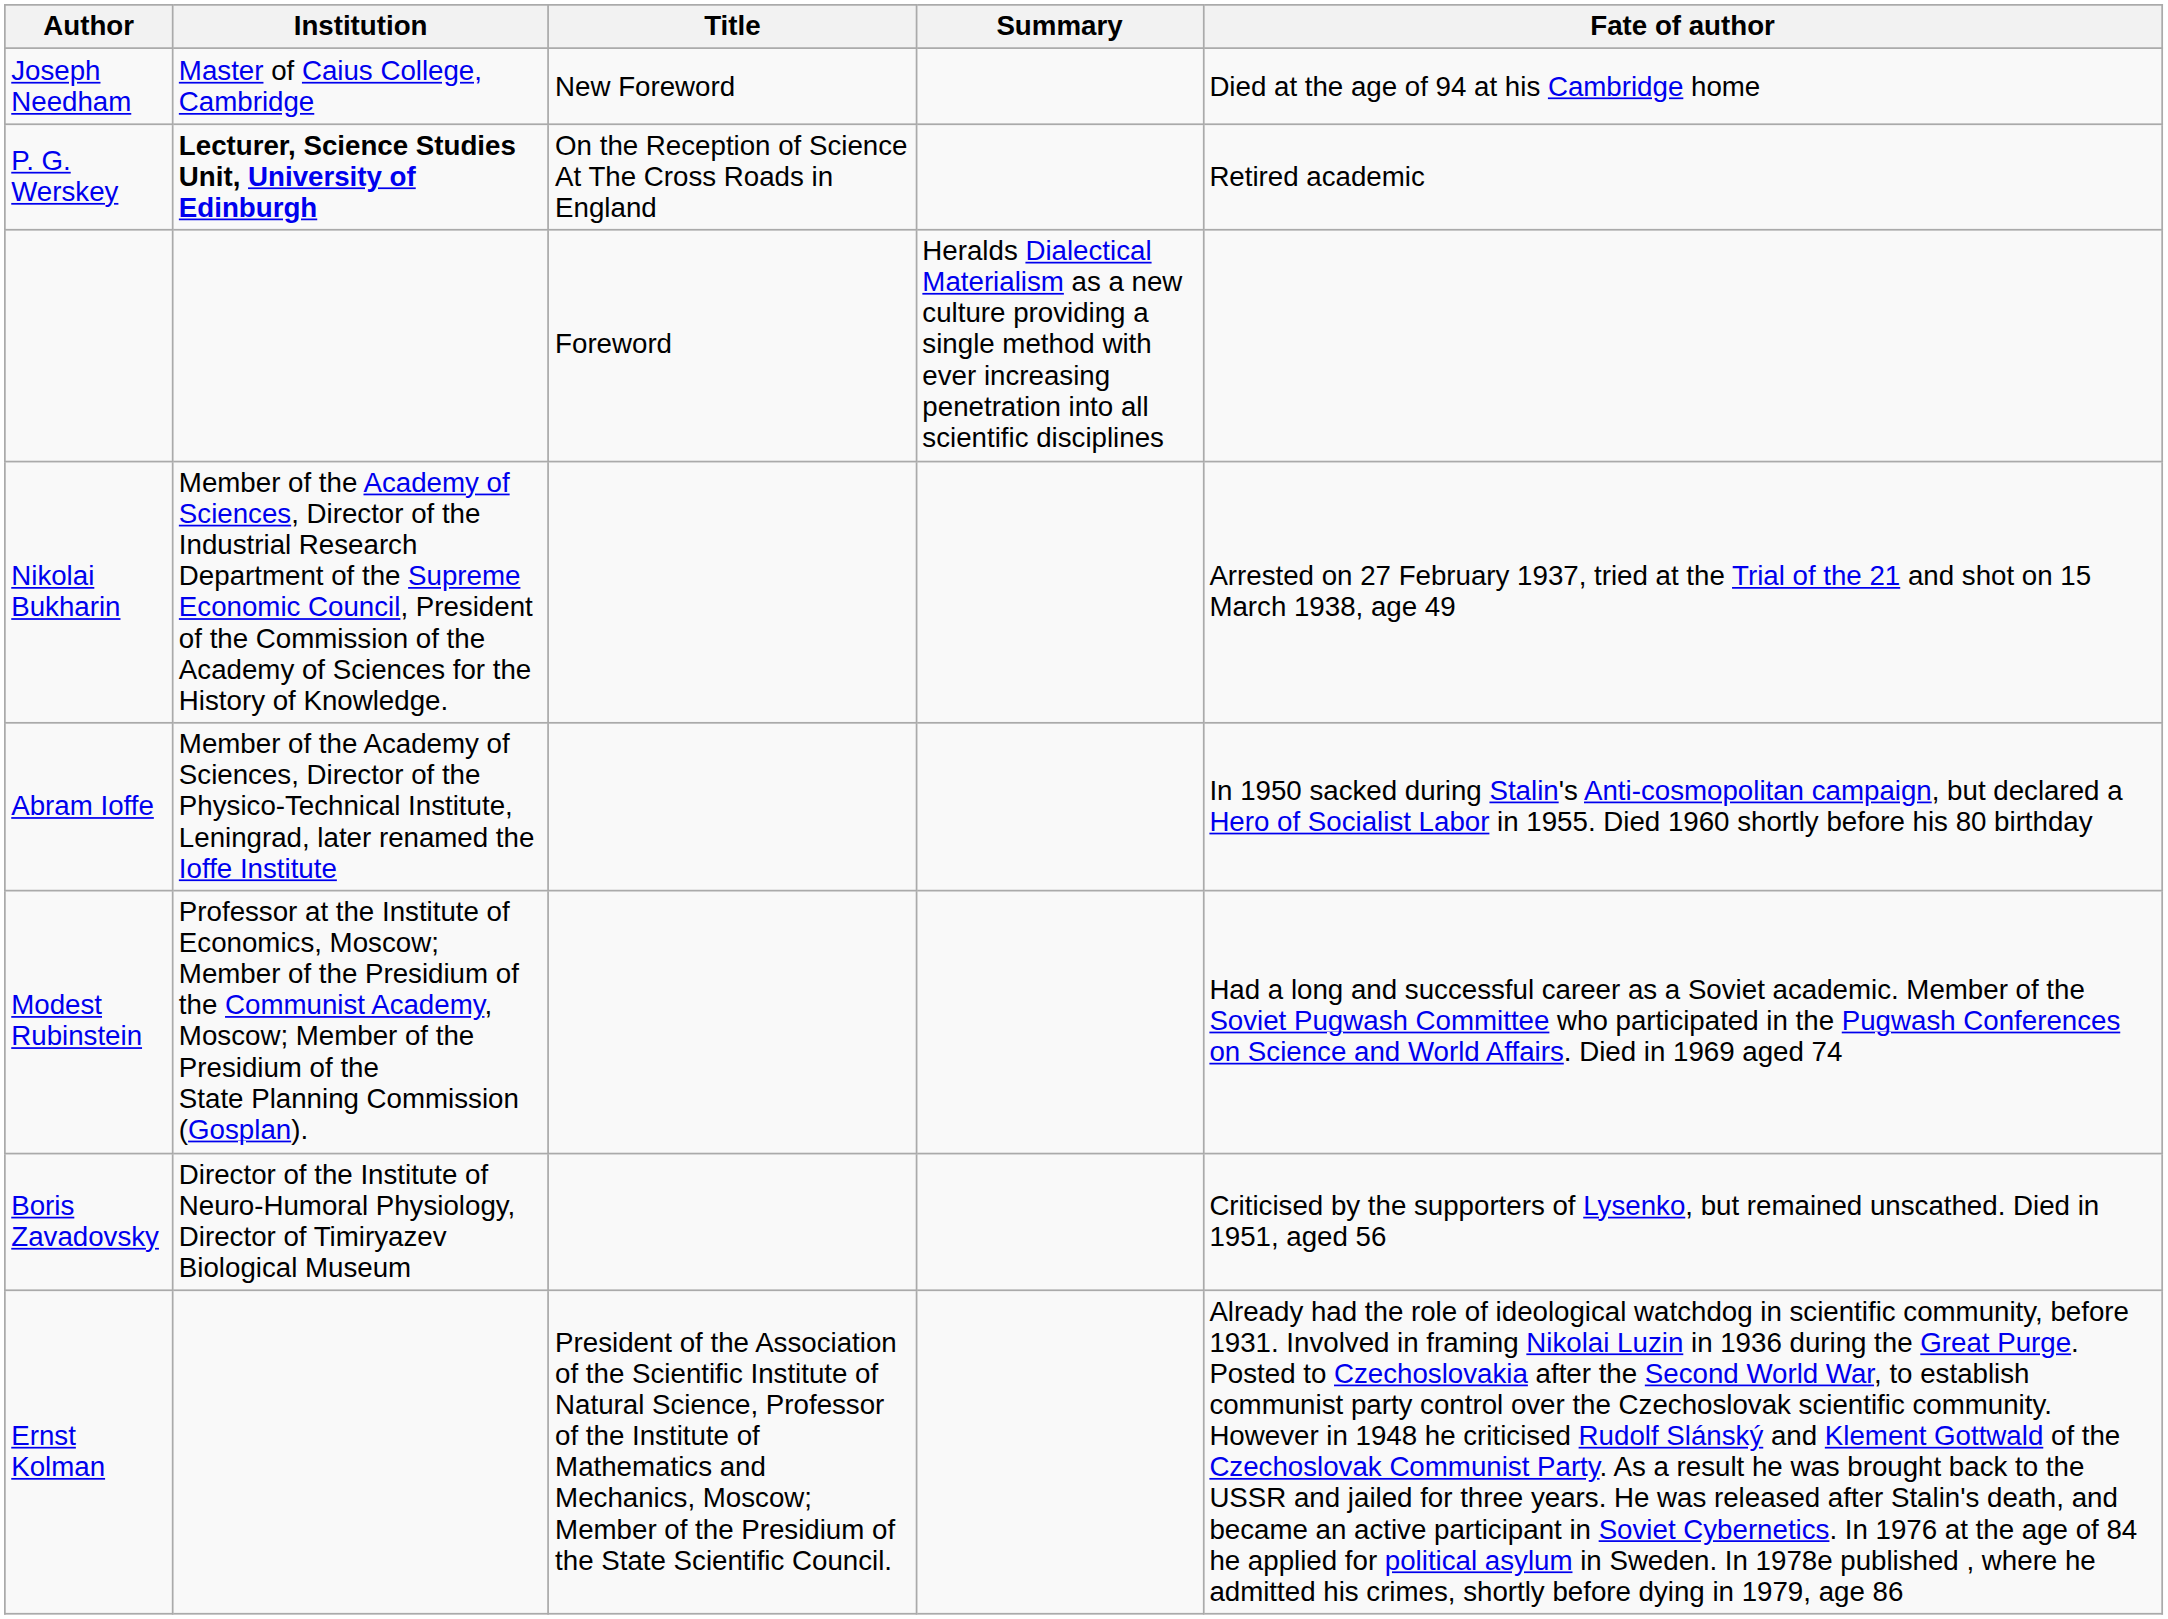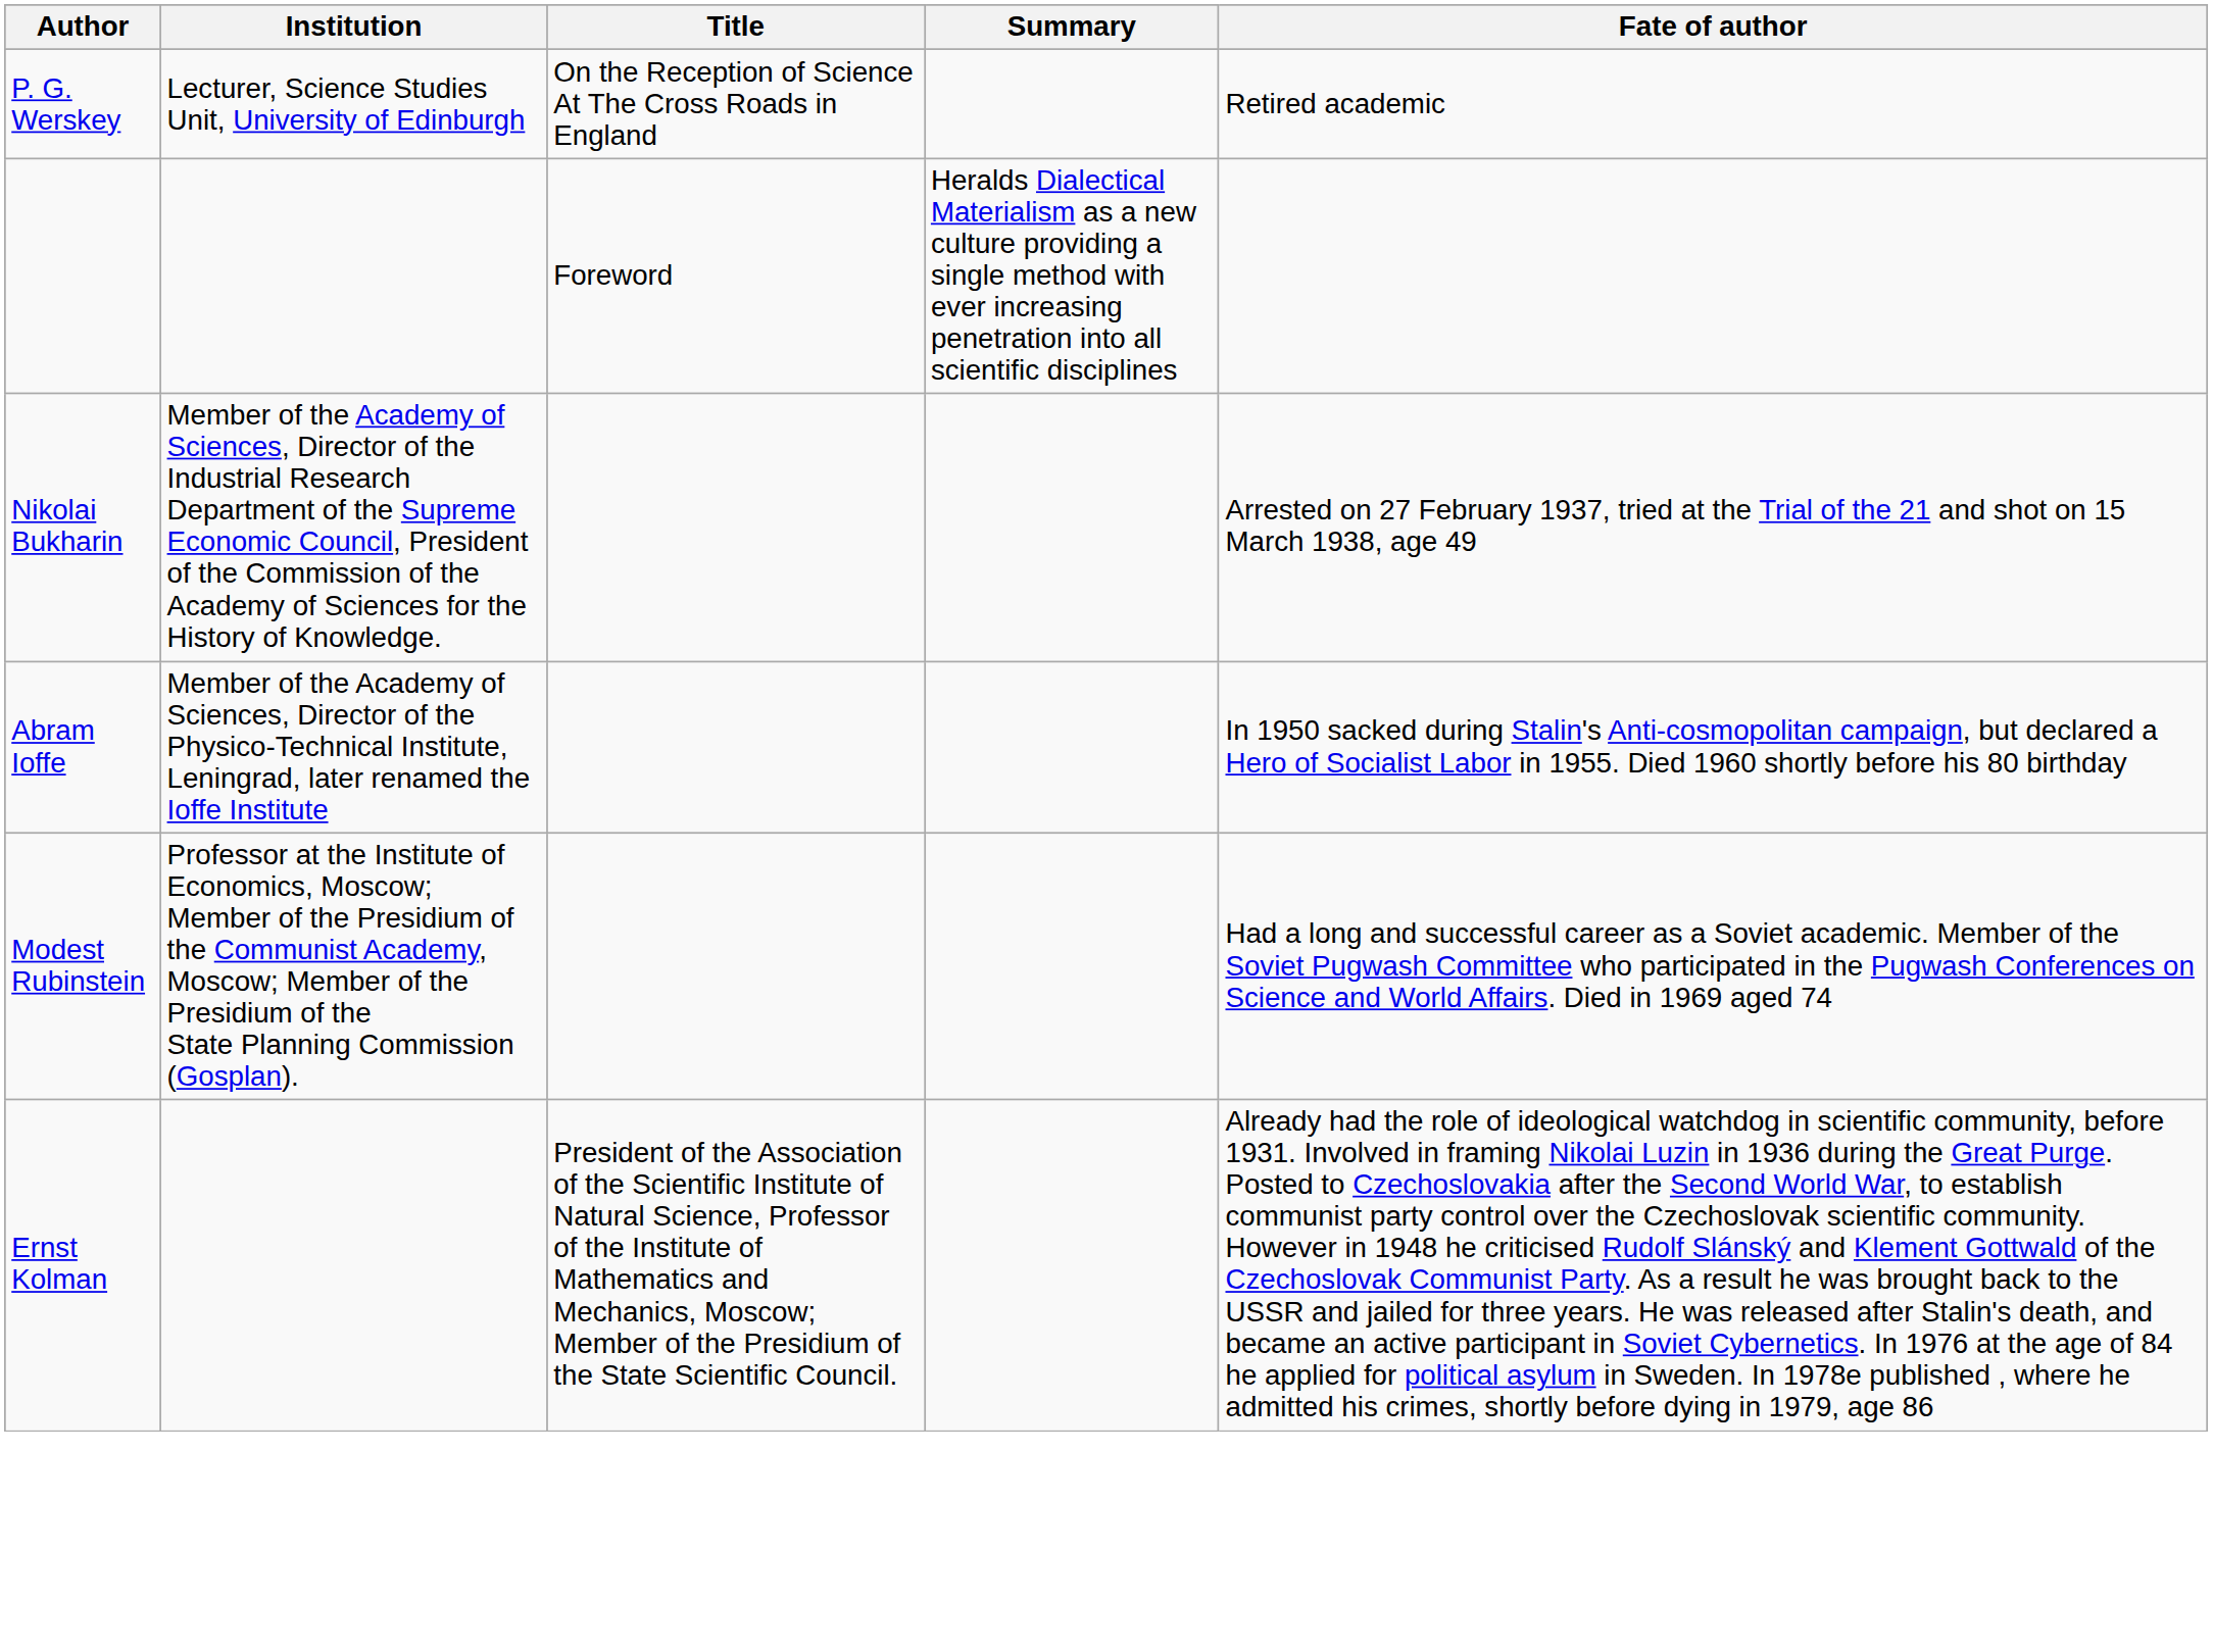- row: Joseph Needham | Master of Caius College, Cambridge | New Foreword | Died at the age of 94 at his Cambridge home
P. G. Werskey | Institution: bold -> normal
- row: Boris Zavadovsky | Director of the Institute of Neuro-Humoral Physiology, Director of Timiryazev Biological Museum | Criticised by the supporters of Lysenko, but remained unscathed. Died in 1951, aged 56
